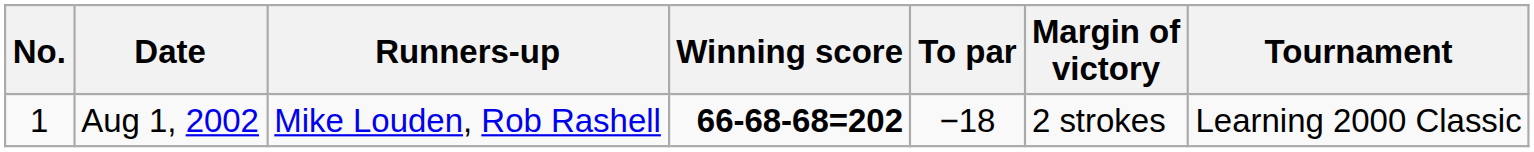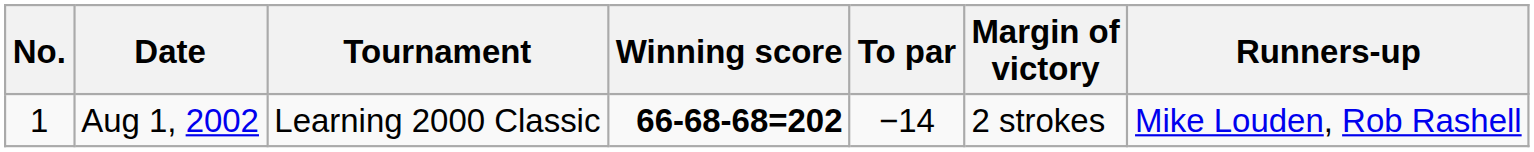columns swapped: Tournament <-> Runners-up
Aug 1, 2002 | To par: −18 -> −14
